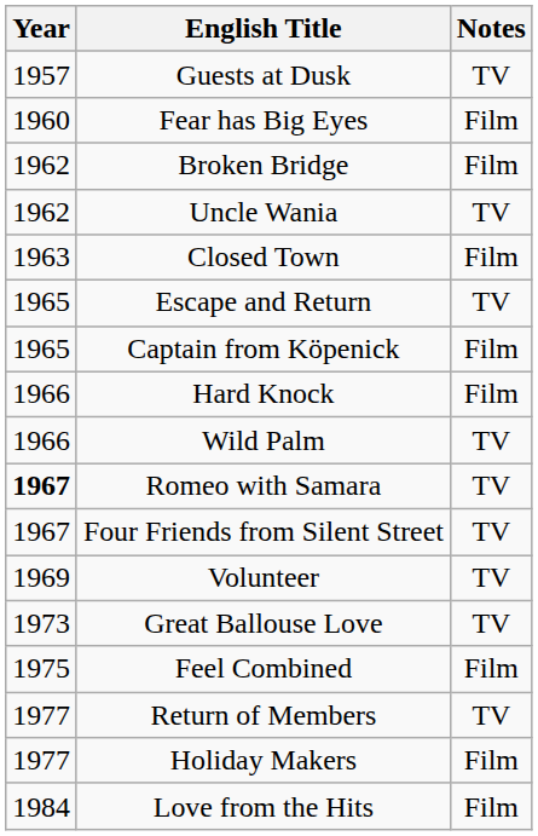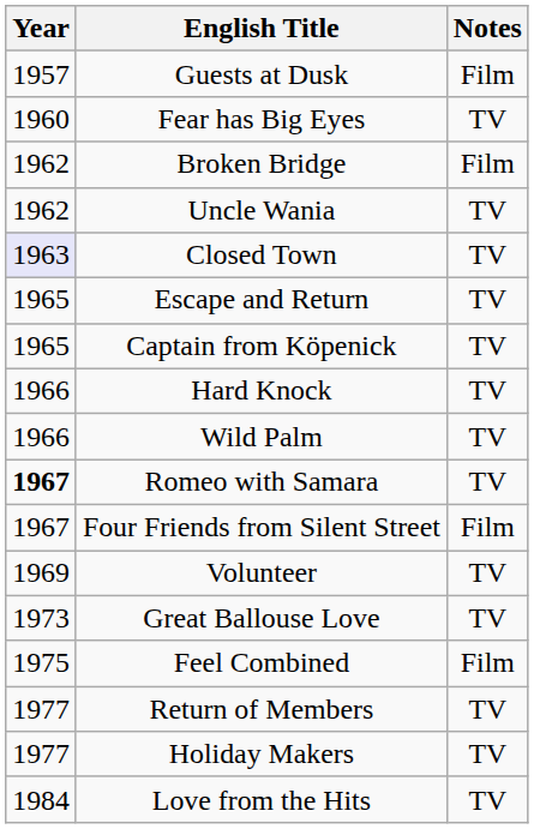Guests at Dusk | Notes: TV -> Film
Fear has Big Eyes | Notes: Film -> TV
Closed Town | Year: no background -> lavender background
Closed Town | Notes: Film -> TV
Captain from Köpenick | Notes: Film -> TV
Hard Knock | Notes: Film -> TV
Four Friends from Silent Street | Notes: TV -> Film
Holiday Makers | Notes: Film -> TV
Love from the Hits | Notes: Film -> TV
